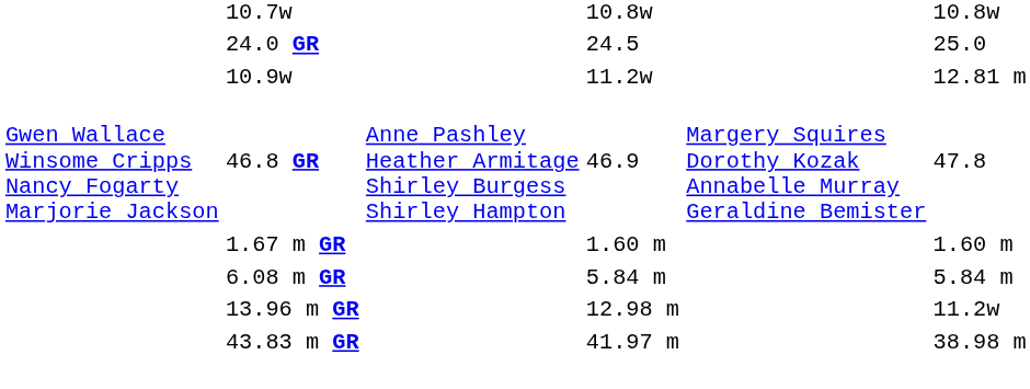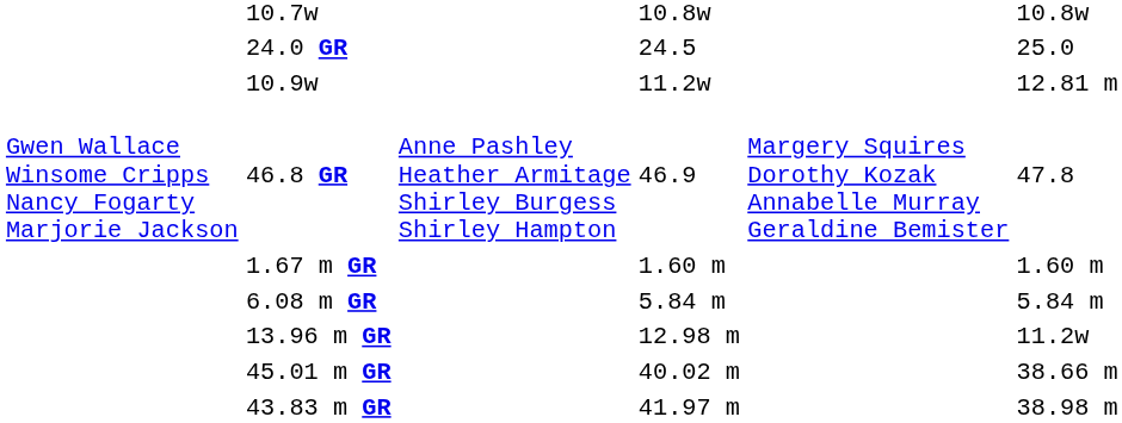+ row: 45.01 m GR | 40.02 m | 38.66 m
